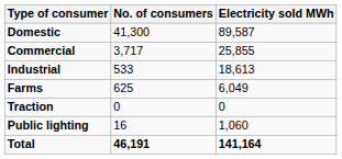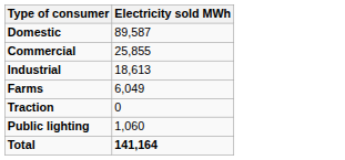- column: No. of consumers | 41,300 | 3,717 | 533 | 625 | 0 | 16 | 46,191
